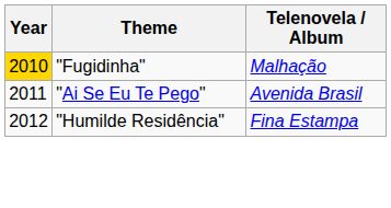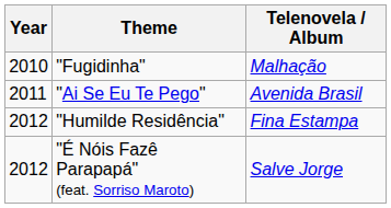"Fugidinha" | Year: gold background -> no background
+ row: 2012 | "É Nóis Fazê Parapapá" (feat. Sorriso Maroto) | Salve Jorge
